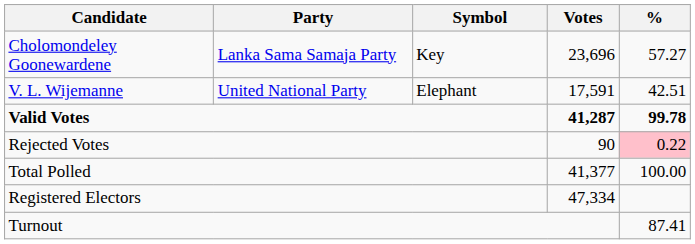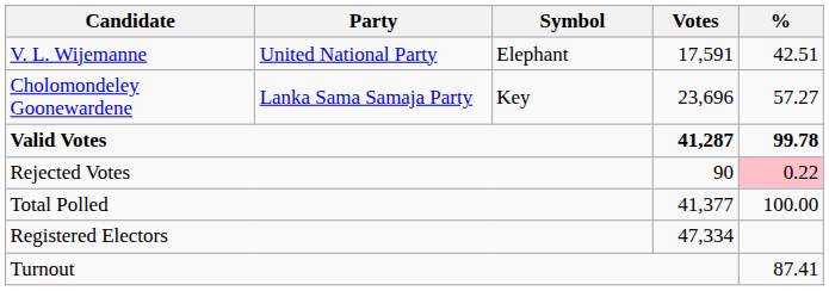rows swapped: Cholomondeley Goonewardene <-> V. L. Wijemanne
